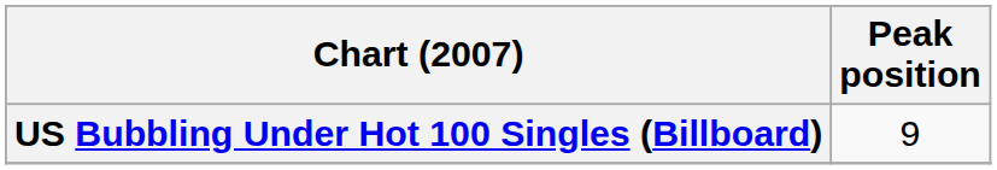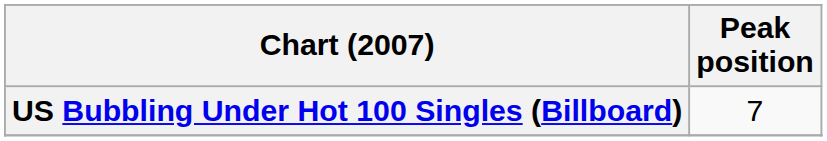US Bubbling Under Hot 100 Singles (Billboard) | Peak position: 9 -> 7
